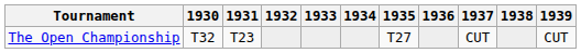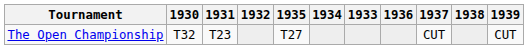columns swapped: 1933 <-> 1935
